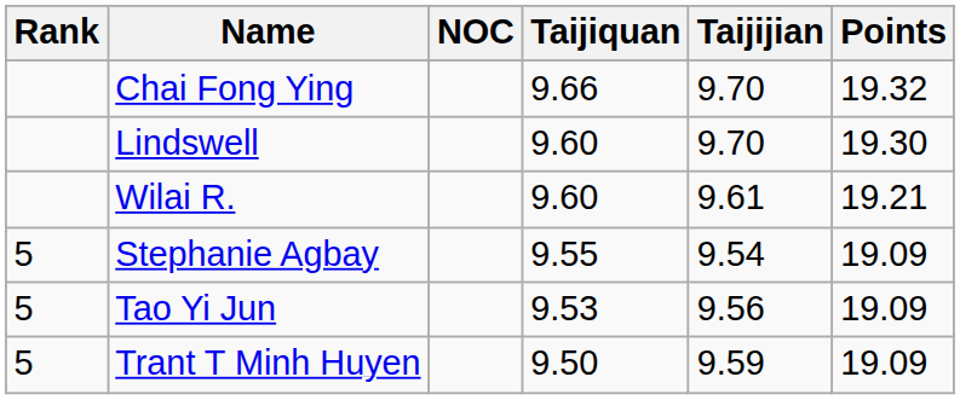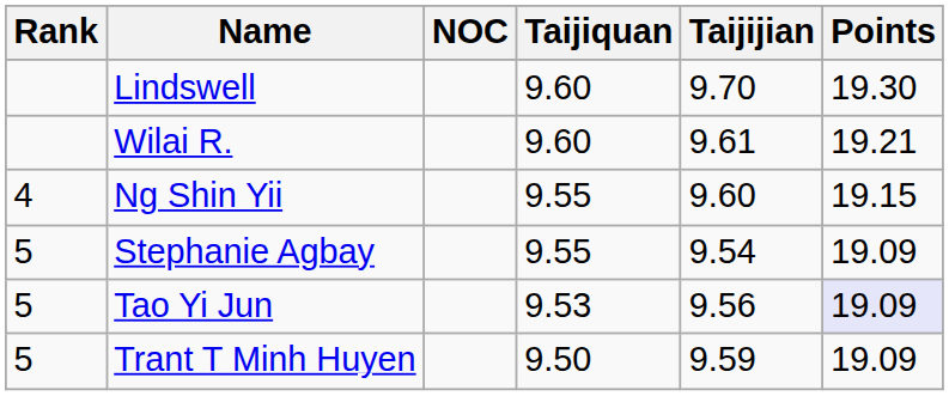- row: Chai Fong Ying | 9.66 | 9.70 | 19.32
+ row: 4 | Ng Shin Yii | 9.55 | 9.60 | 19.15
Tao Yi Jun | Points: no background -> lavender background
